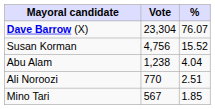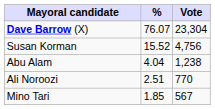columns swapped: Vote <-> %
